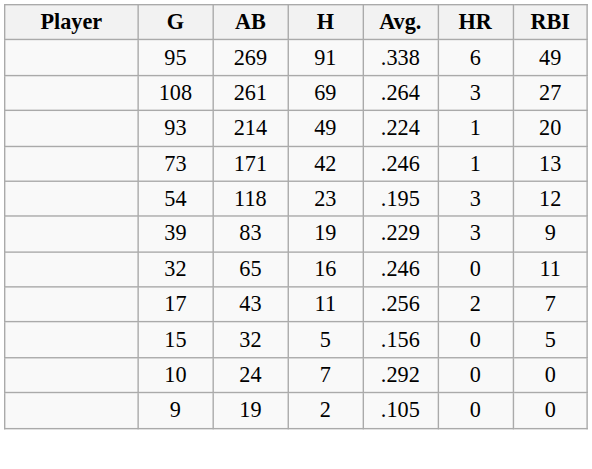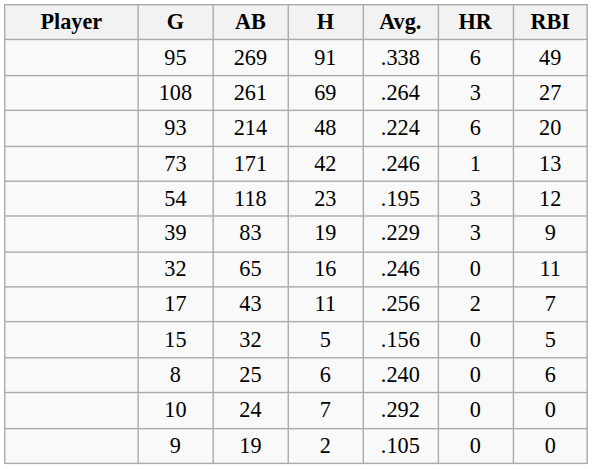93 | H: 49 -> 48
93 | HR: 1 -> 6
+ row: 8 | 25 | 6 | .240 | 0 | 6
